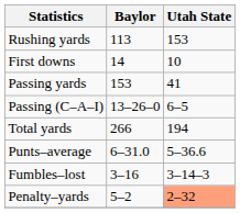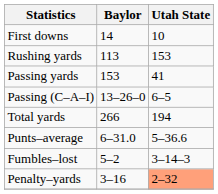rows swapped: First downs <-> Rushing yards
Fumbles–lost | Baylor: 3–16 -> 5–2
Penalty–yards | Baylor: 5–2 -> 3–16
